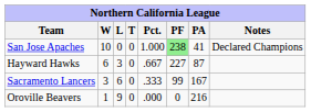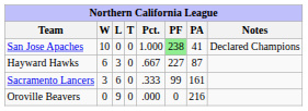Sacramento Lancers | PA: 167 -> 161
Oroville Beavers | W: 1 -> 0
